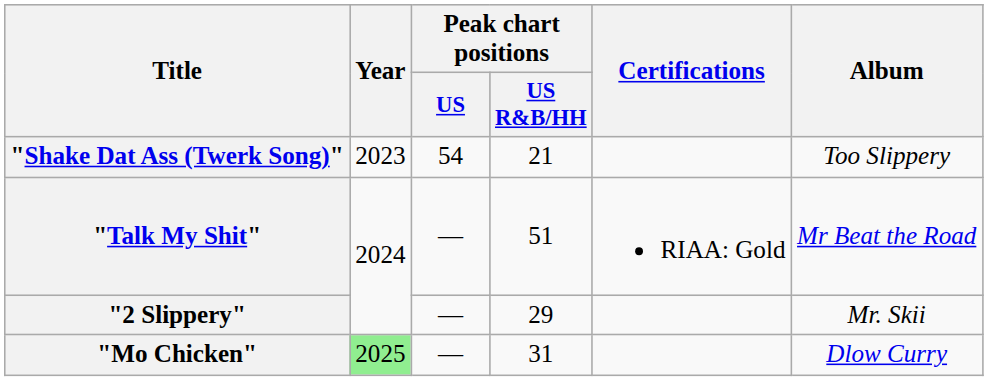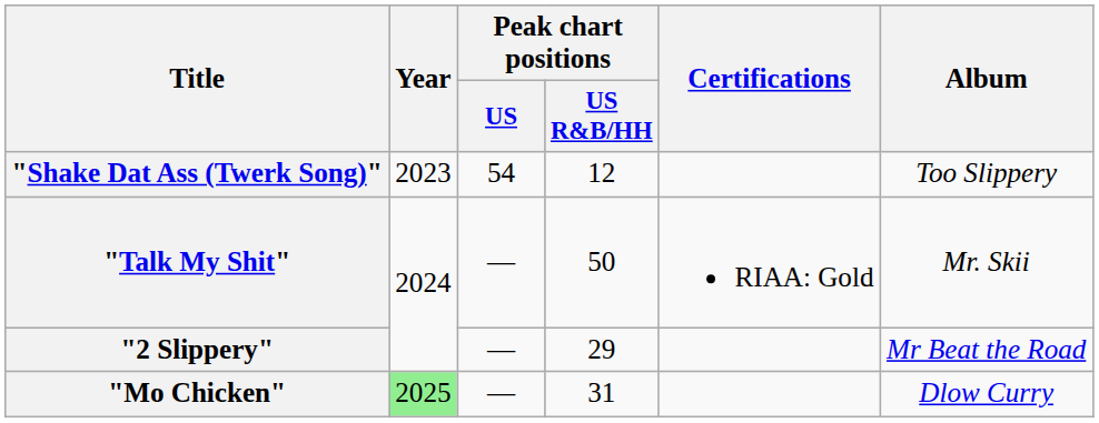"Shake Dat Ass (Twerk Song)" | Peak chart positions / US R&B/HH: 21 -> 12
"Talk My Shit" | Peak chart positions / US R&B/HH: 51 -> 50
"Talk My Shit" | Album: Mr Beat the Road -> Mr. Skii
"2 Slippery" | Album: Mr. Skii -> Mr Beat the Road
